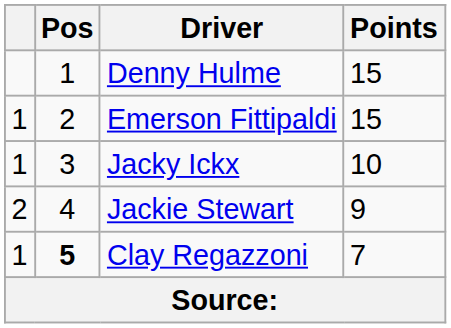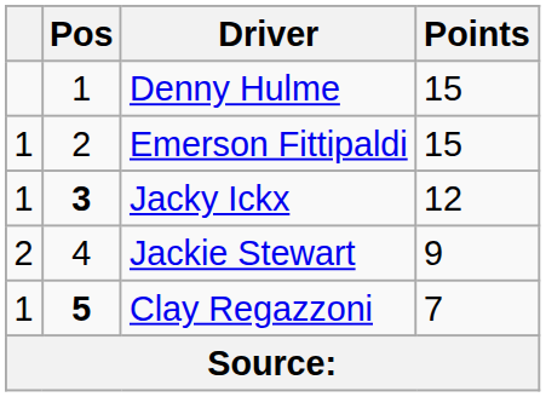Jacky Ickx | Pos: normal -> bold
Jacky Ickx | Points: 10 -> 12
